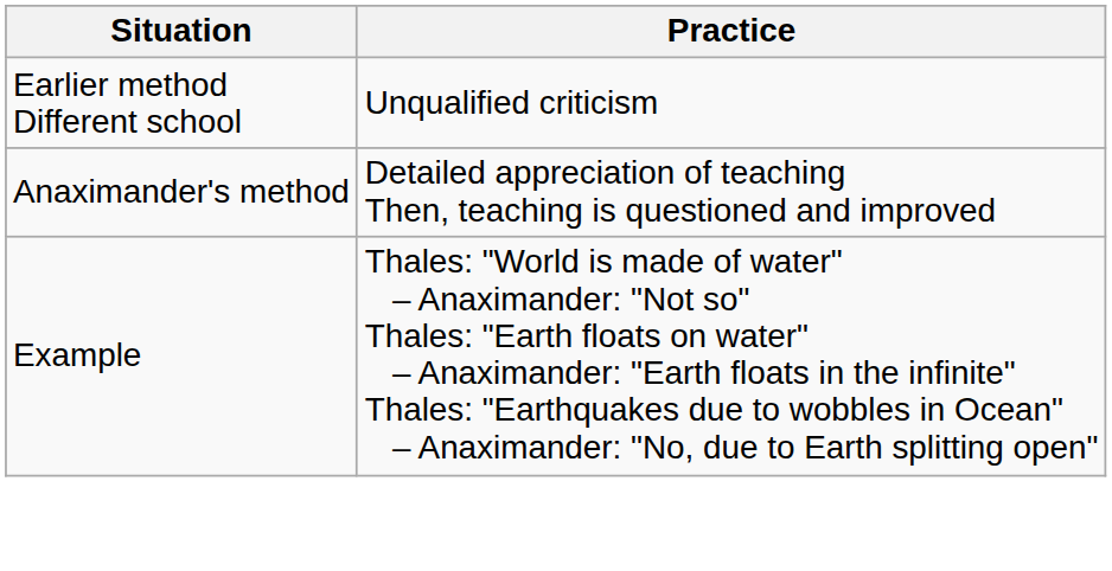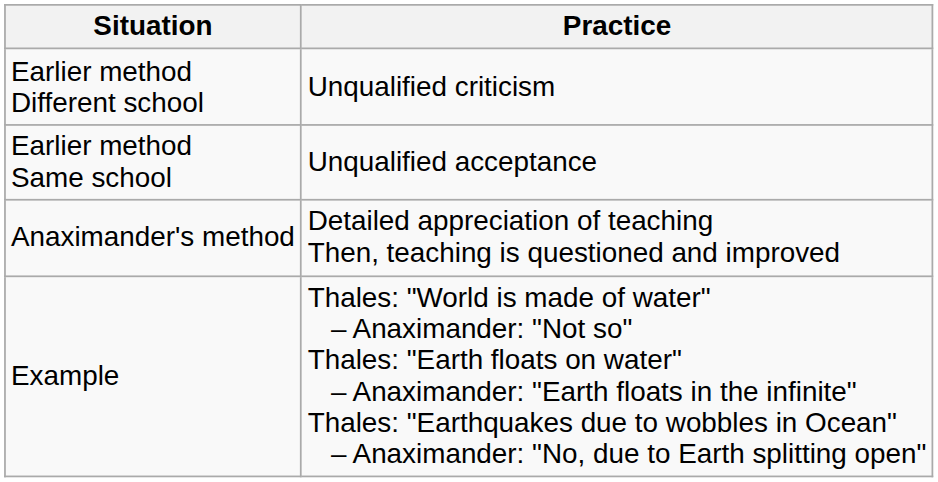+ row: Earlier method Same school | Unqualified acceptance
